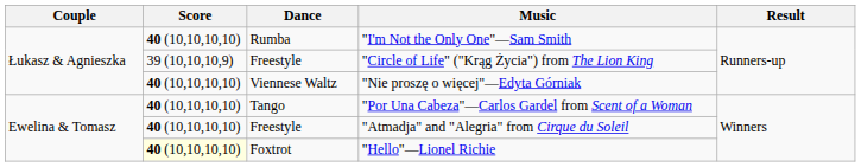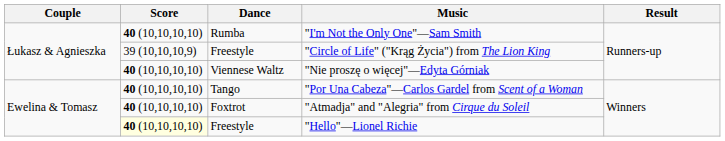"Atmadja" and "Alegria" from Cirque du Soleil | Dance: Freestyle -> Foxtrot
"Hello"—Lionel Richie | Dance: Foxtrot -> Freestyle
